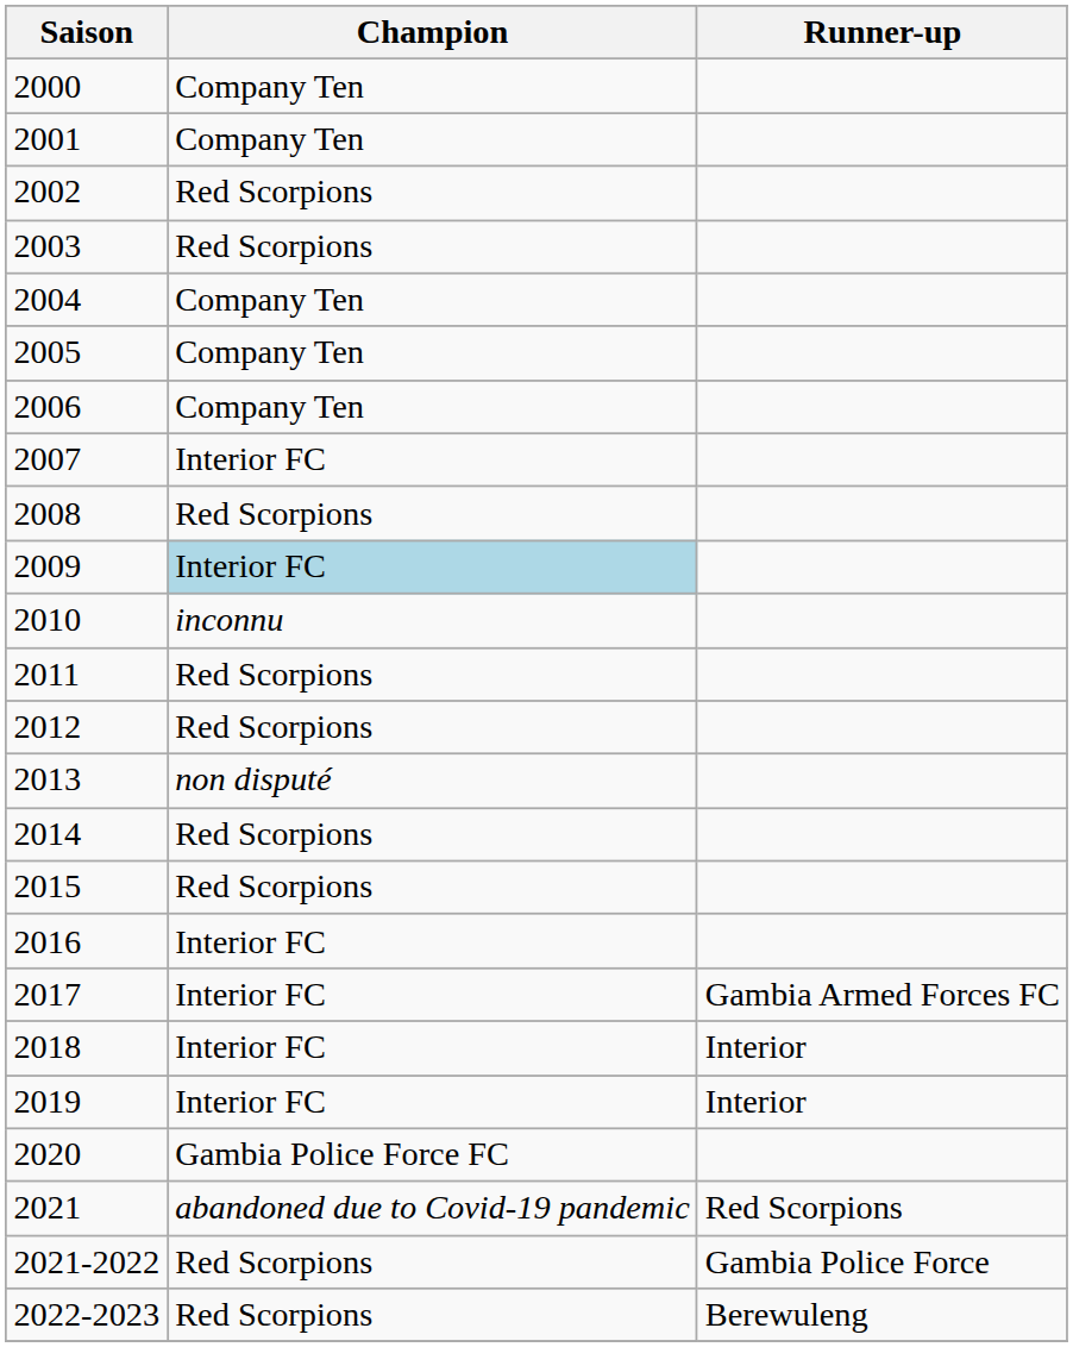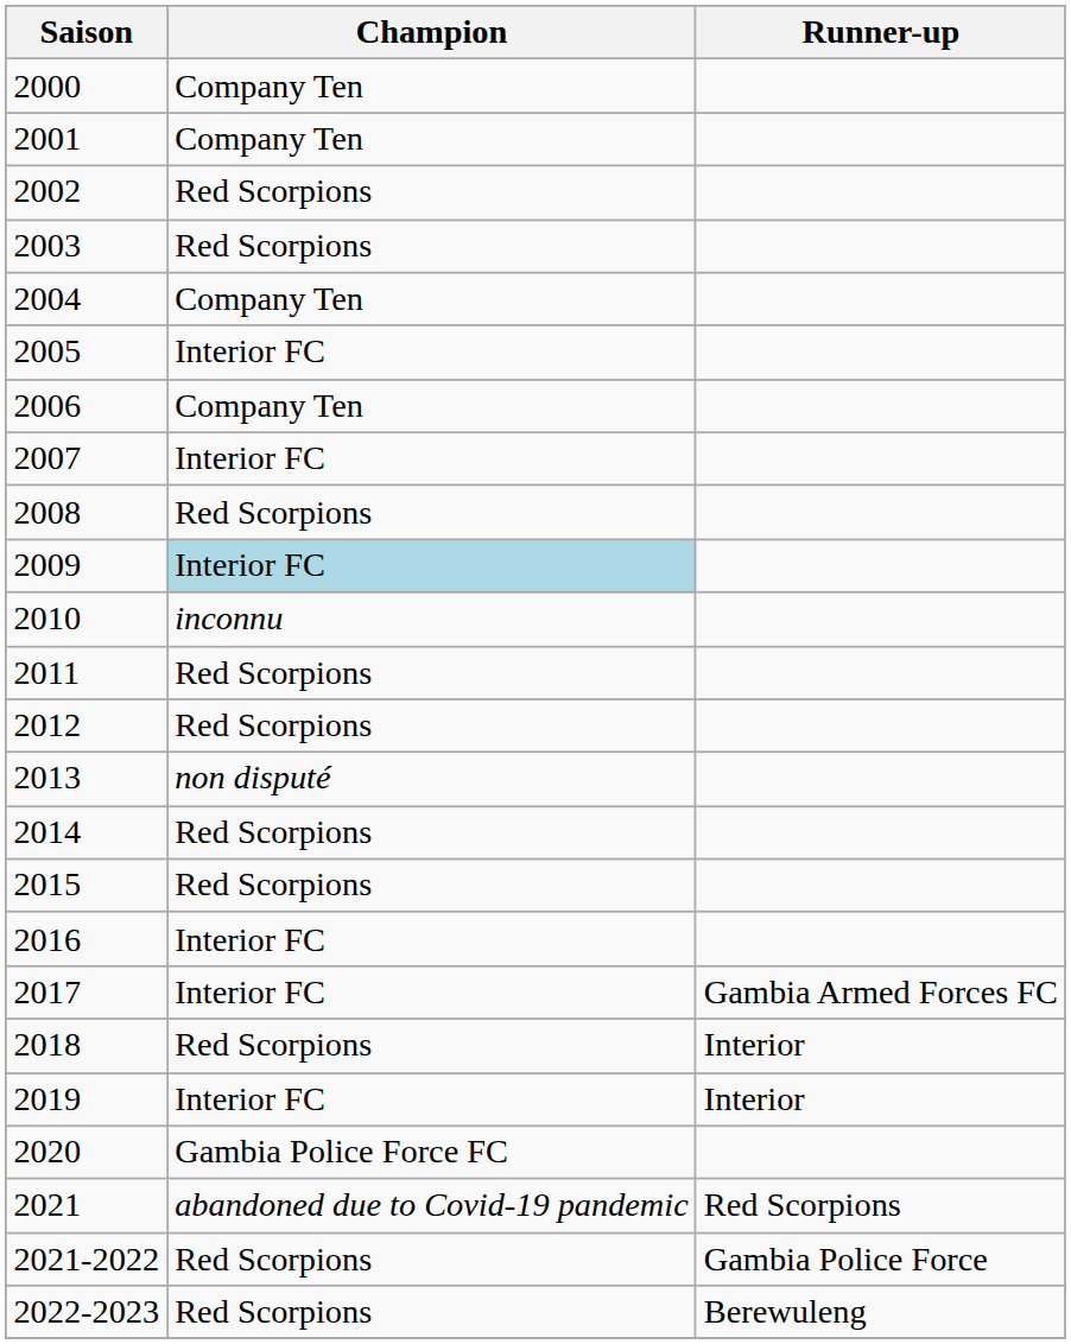2005 | Champion: Company Ten -> Interior FC
2018 | Champion: Interior FC -> Red Scorpions
